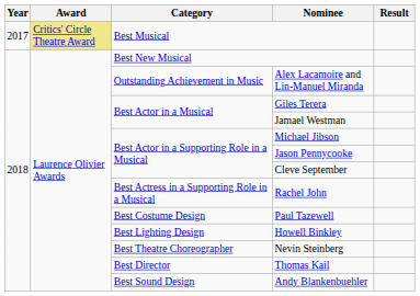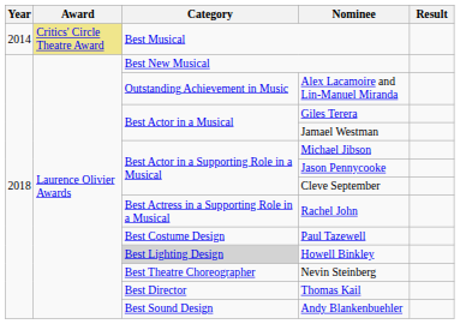Best Musical | Year: 2017 -> 2014
Howell Binkley | Category: no background -> lightgrey background
